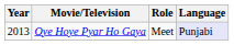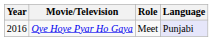Oye Hoye Pyar Ho Gaya | Year: 2013 -> 2016
